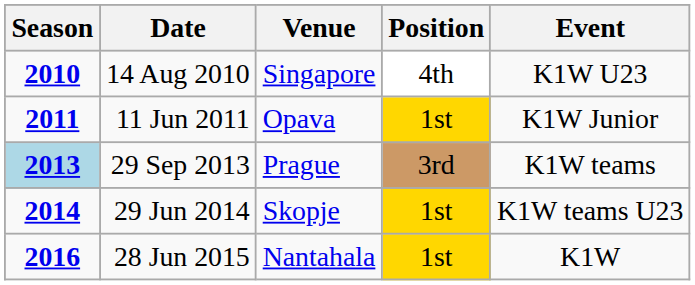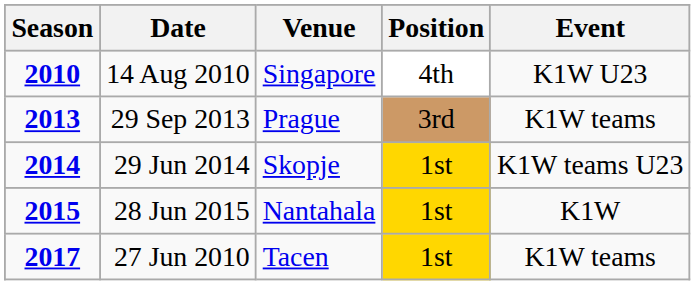- row: 2011 | 11 Jun 2011 | Opava | 1st | K1W Junior
29 Sep 2013 | Season: lightblue background -> no background
28 Jun 2015 | Season: 2016 -> 2015
+ row: 2017 | 27 Jun 2010 | Tacen | 1st | K1W teams
